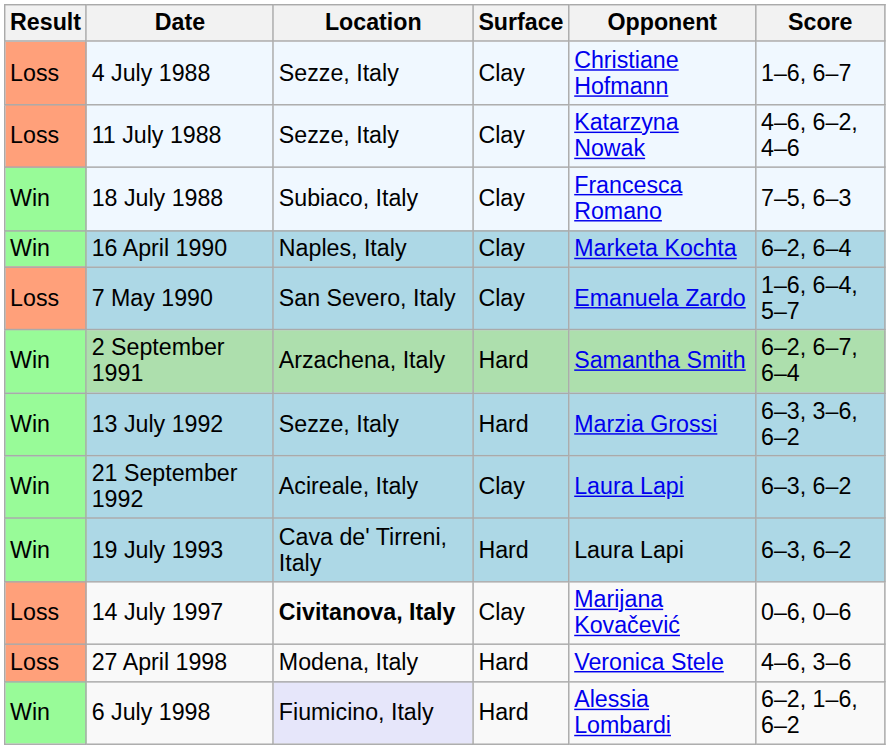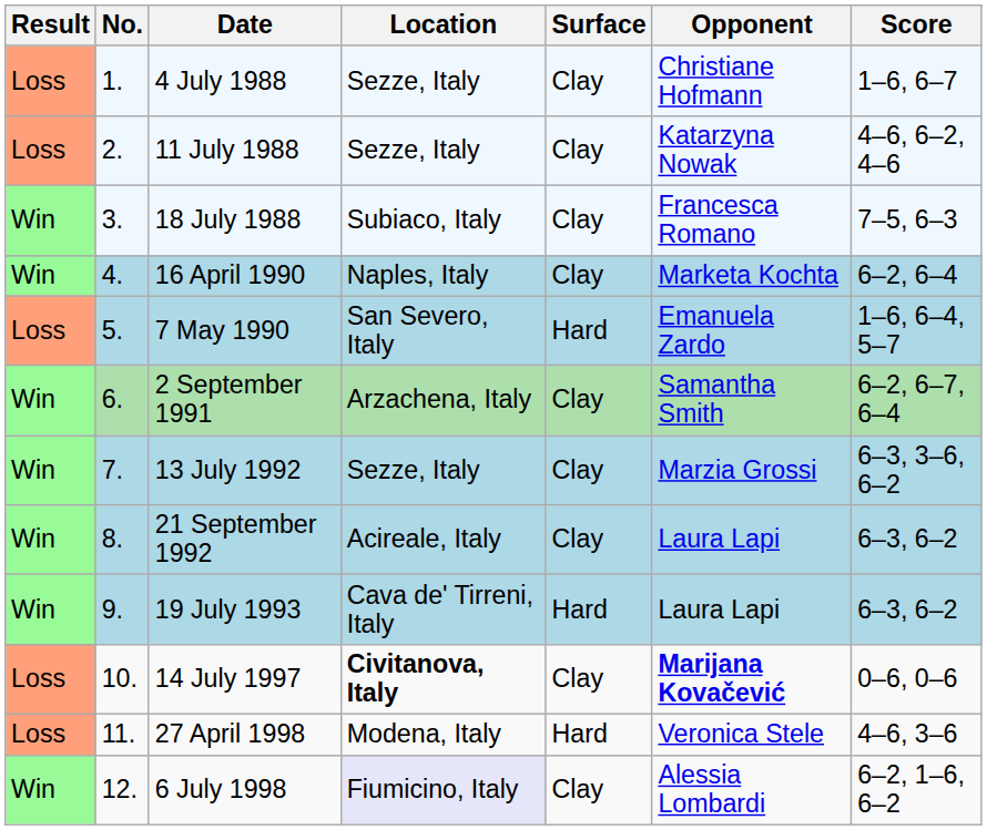+ column: No. | 1. | 2. | 3. | 4. | 5. | 6. | 7. | 8. | 9. | 10. | 11. | 12.
7 May 1990 | Surface: Clay -> Hard
2 September 1991 | Surface: Hard -> Clay
13 July 1992 | Surface: Hard -> Clay
14 July 1997 | Opponent: normal -> bold
6 July 1998 | Surface: Hard -> Clay
